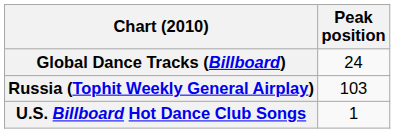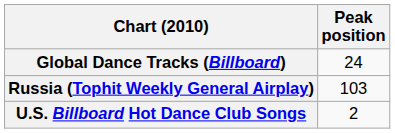U.S. Billboard Hot Dance Club Songs | Peak position: 1 -> 2
